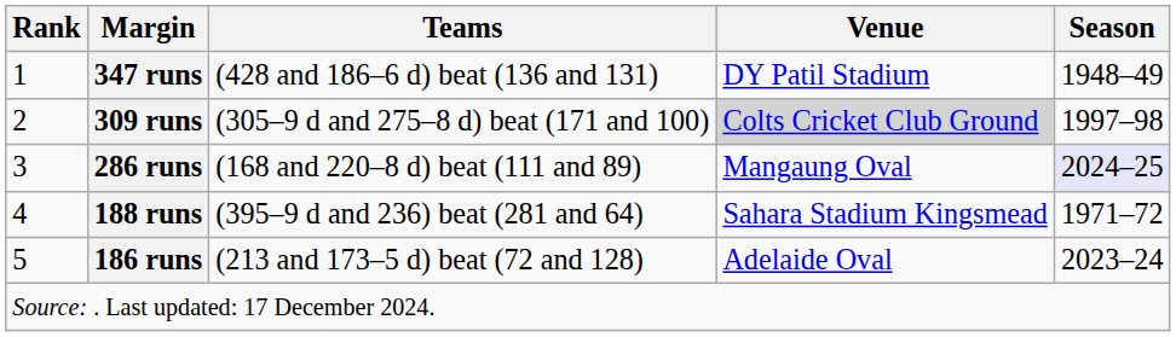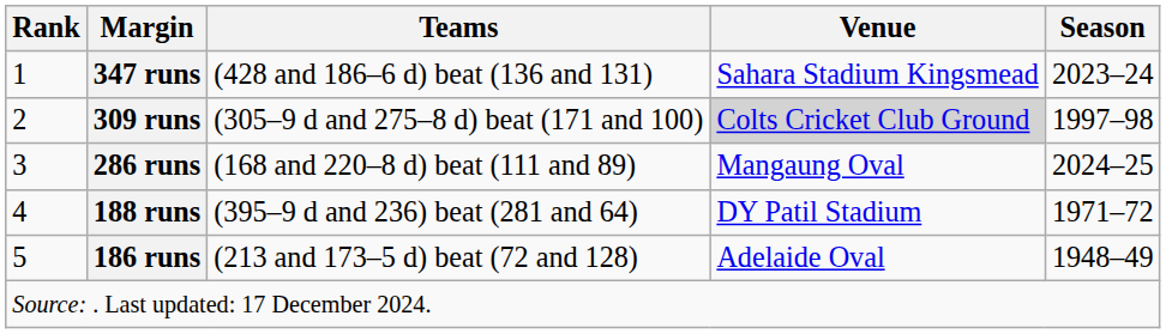347 runs | Venue: DY Patil Stadium -> Sahara Stadium Kingsmead
347 runs | Season: 1948–49 -> 2023–24
286 runs | Season: lavender background -> no background
188 runs | Venue: Sahara Stadium Kingsmead -> DY Patil Stadium
186 runs | Season: 2023–24 -> 1948–49
